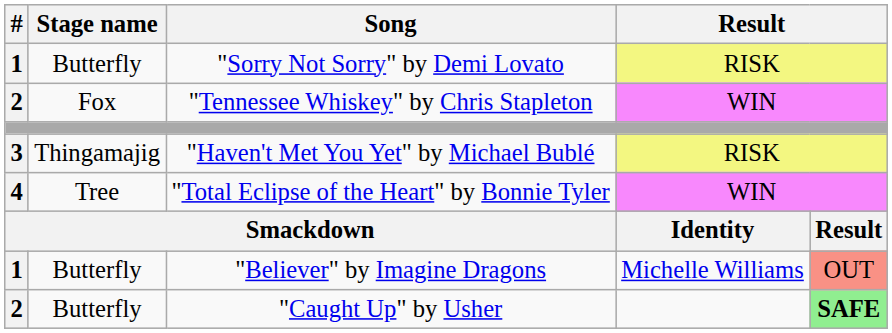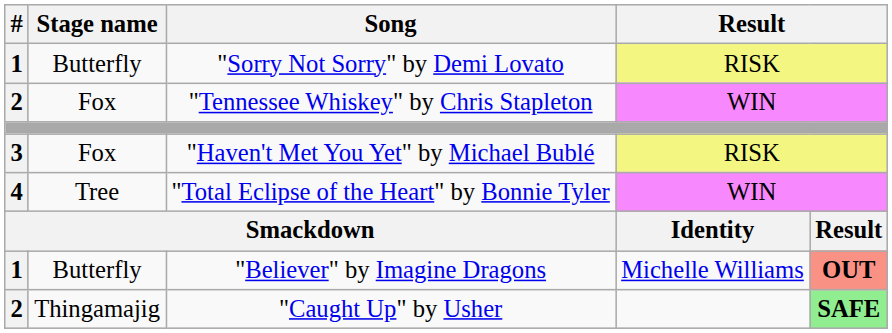"Haven't Met You Yet" by Michael Bublé | Stage name: Thingamajig -> Fox
"Believer" by Imagine Dragons | column 5: normal -> bold
"Caught Up" by Usher | Stage name: Butterfly -> Thingamajig
